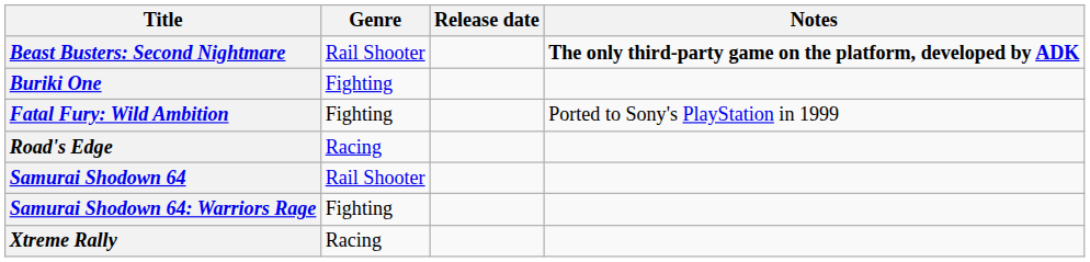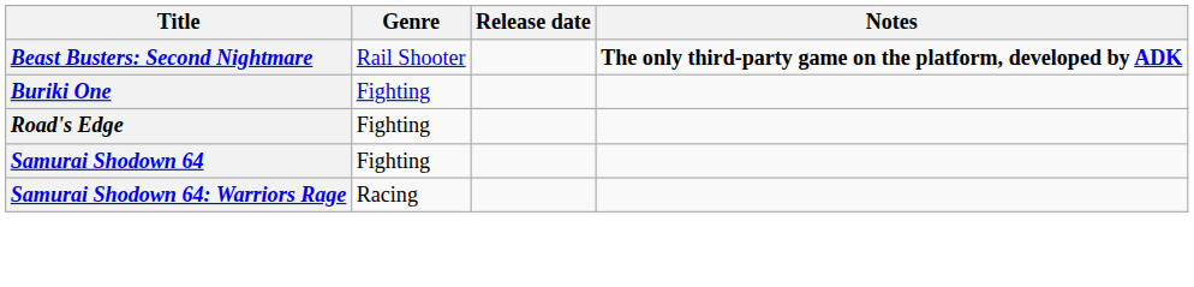- row: Fatal Fury: Wild Ambition | Fighting | Ported to Sony's PlayStation in 1999
Road's Edge | Genre: Racing -> Fighting
Samurai Shodown 64 | Genre: Rail Shooter -> Fighting
Samurai Shodown 64: Warriors Rage | Genre: Fighting -> Racing
- row: Xtreme Rally | Racing
